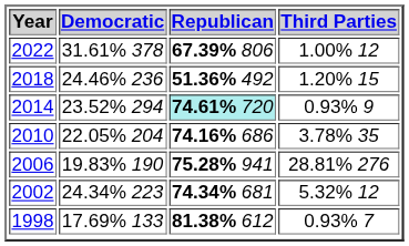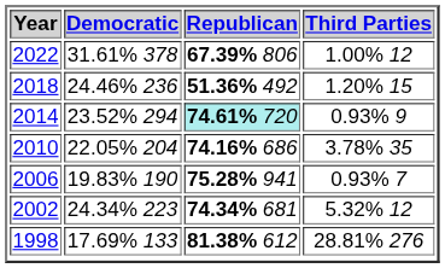2006 | Third Parties: 28.81% 276 -> 0.93% 7
1998 | Third Parties: 0.93% 7 -> 28.81% 276
